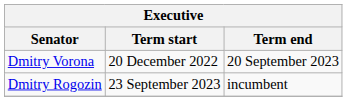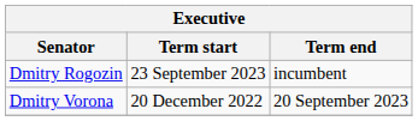rows swapped: Dmitry Vorona <-> Dmitry Rogozin
